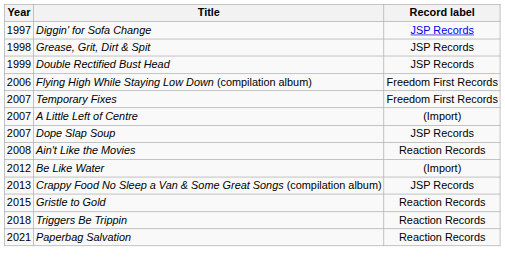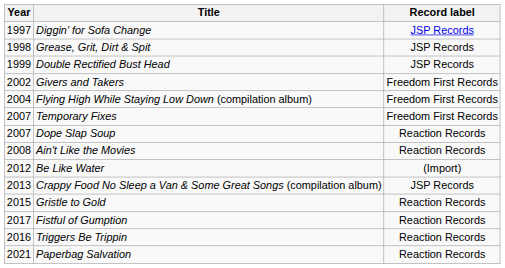+ row: 2002 | Givers and Takers | Freedom First Records
Flying High While Staying Low Down (compilation album) | Year: 2006 -> 2004
- row: 2007 | A Little Left of Centre | (Import)
Dope Slap Soup | Record label: JSP Records -> Reaction Records
+ row: 2017 | Fistful of Gumption | Reaction Records
Triggers Be Trippin | Year: 2018 -> 2016
